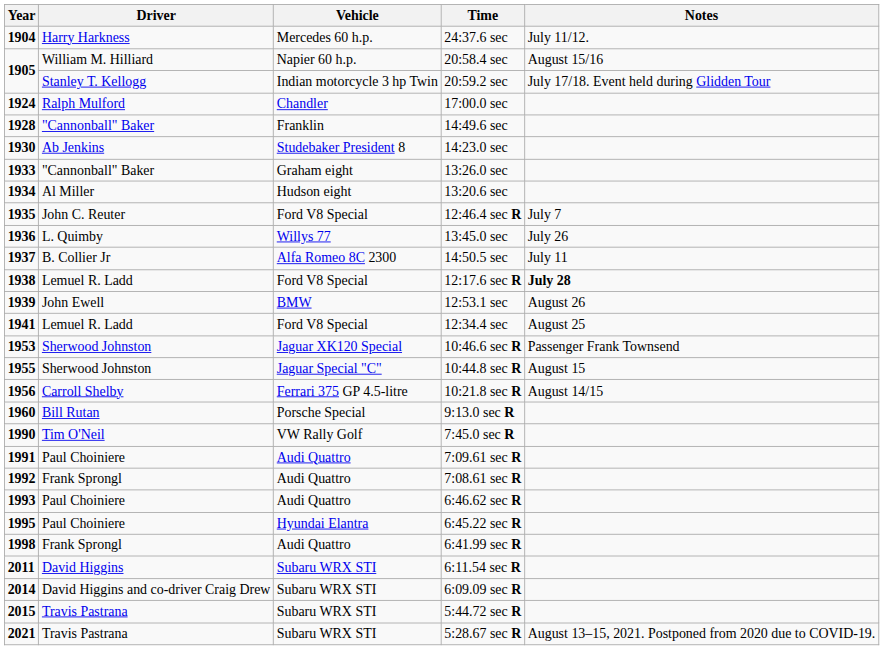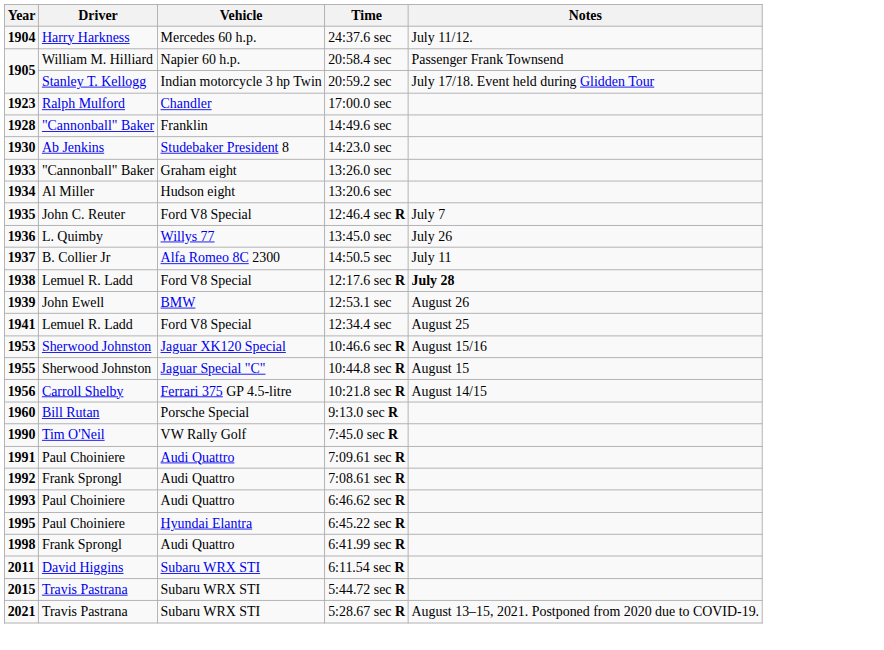20:58.4 sec | Notes: August 15/16 -> Passenger Frank Townsend
17:00.0 sec | Year: 1924 -> 1923
10:46.6 sec R | Notes: Passenger Frank Townsend -> August 15/16
- row: 2014 | David Higgins and co-driver Craig Drew | Subaru WRX STI | 6:09.09 sec R
